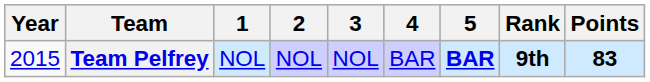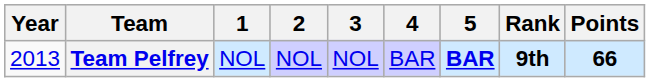Team Pelfrey | Year: 2015 -> 2013
Team Pelfrey | Points: 83 -> 66
